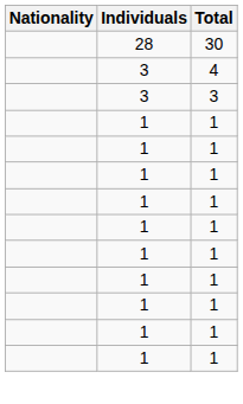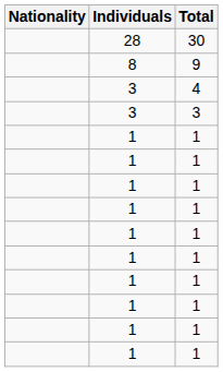+ row: 8 | 9
